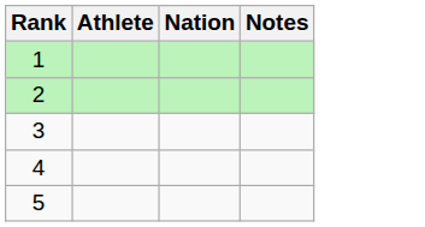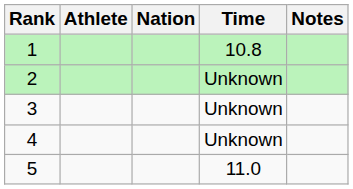+ column: Time | 10.8 | Unknown | Unknown | Unknown | 11.0
